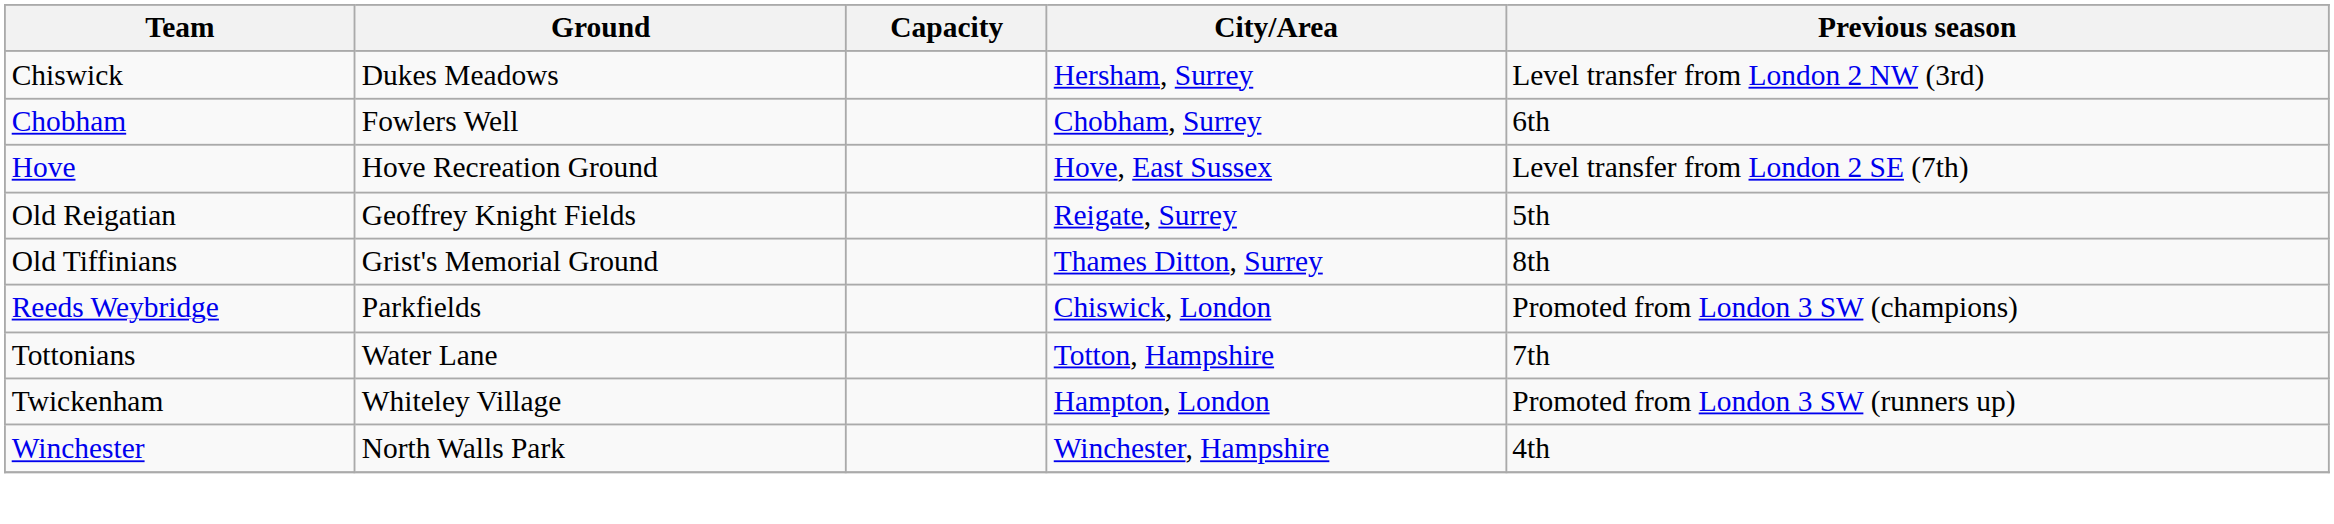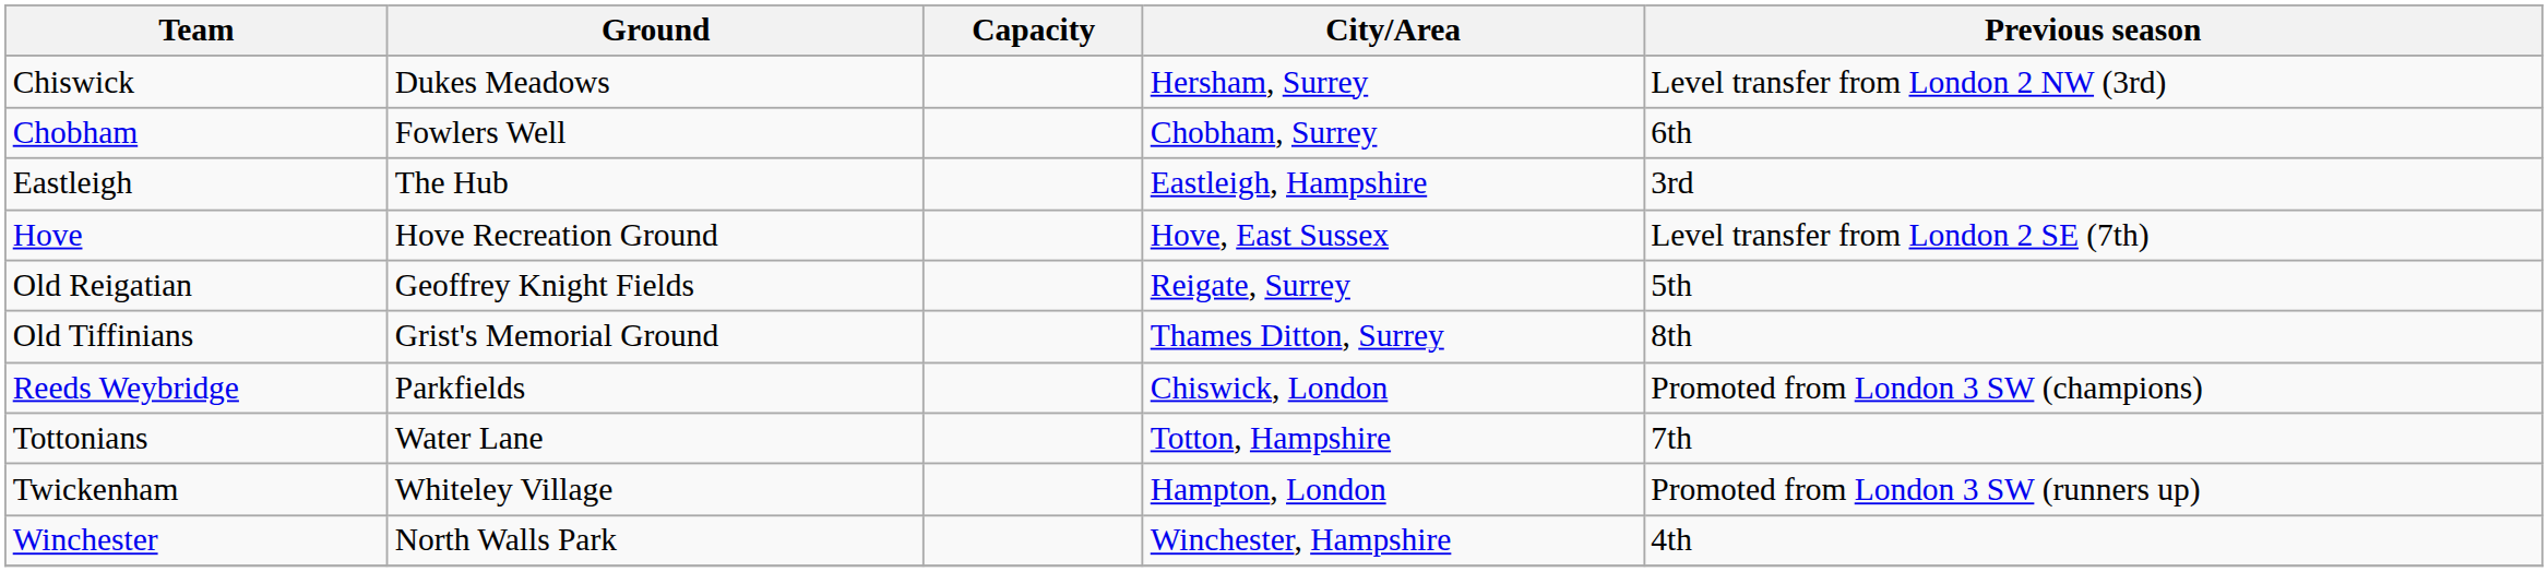+ row: Eastleigh | The Hub | Eastleigh, Hampshire | 3rd
